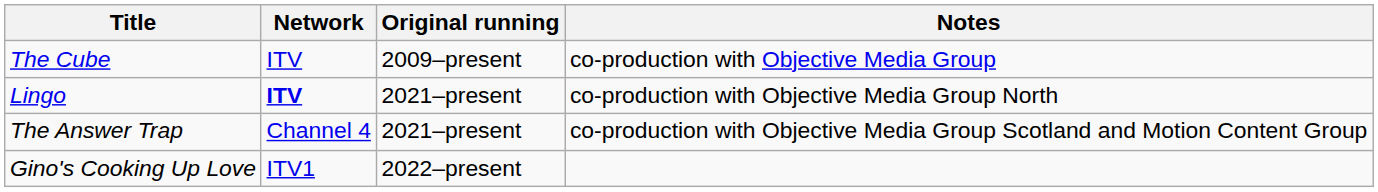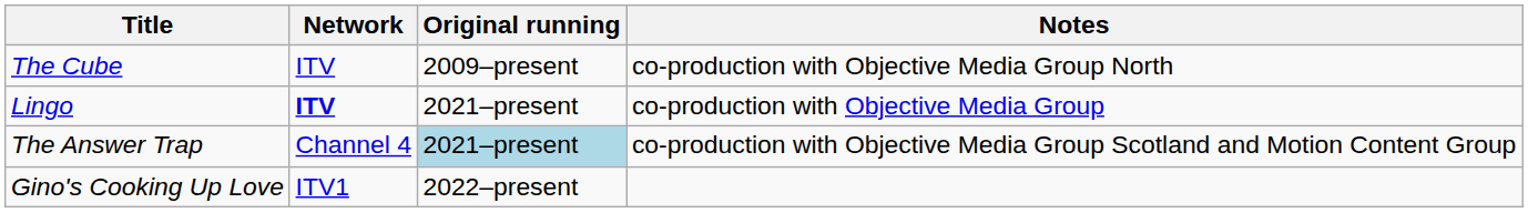The Cube | Notes: co-production with Objective Media Group -> co-production with Objective Media Group North
Lingo | Notes: co-production with Objective Media Group North -> co-production with Objective Media Group
The Answer Trap | Original running: no background -> lightblue background
